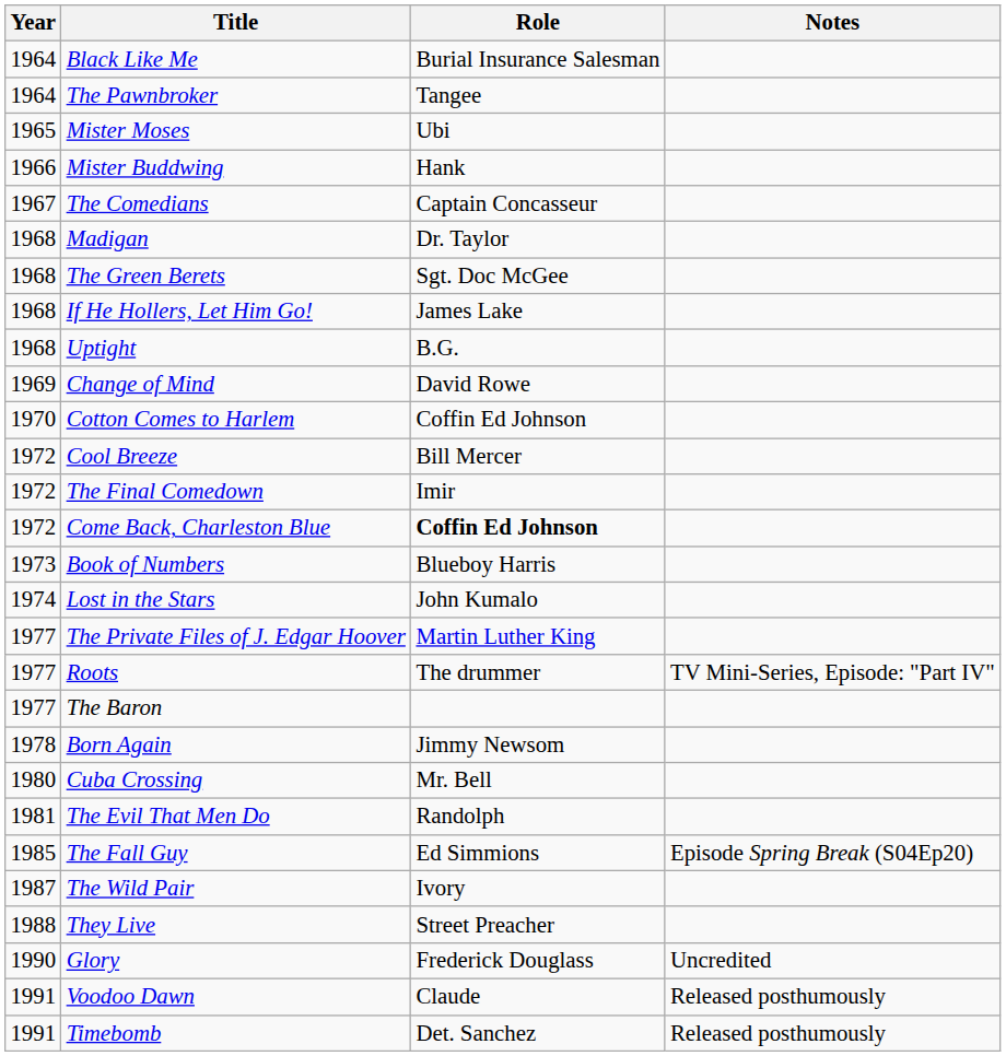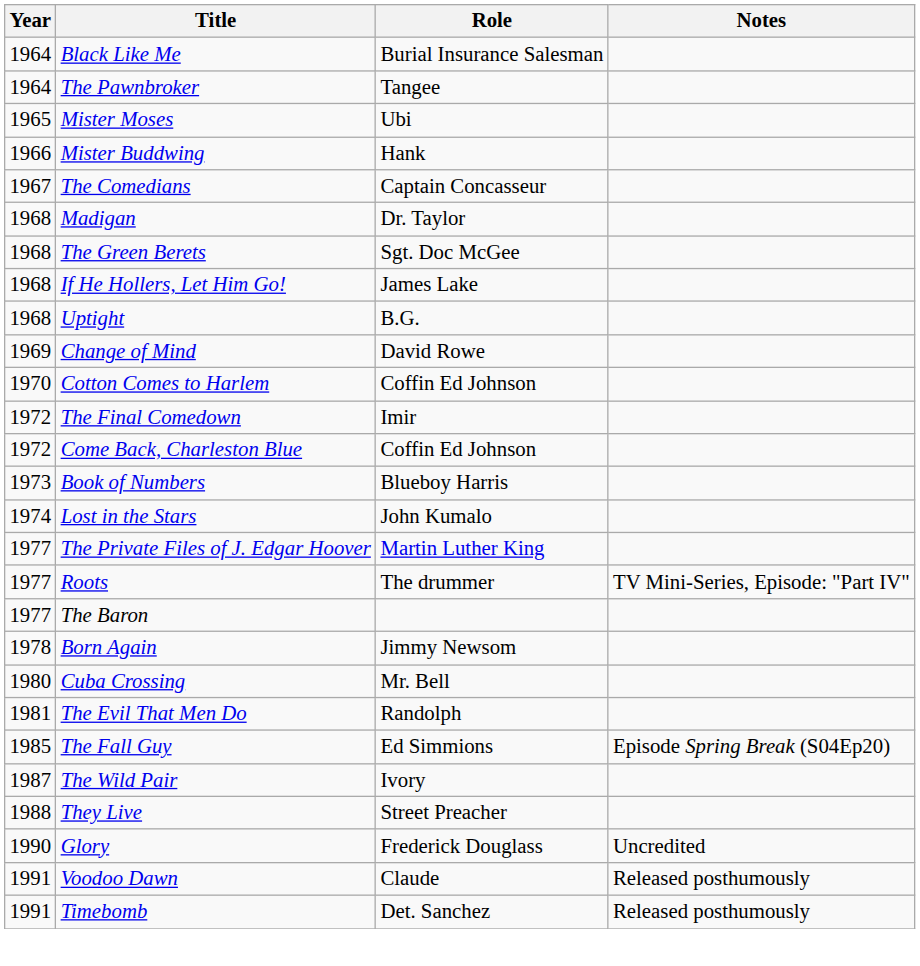- row: 1972 | Cool Breeze | Bill Mercer
Come Back, Charleston Blue | Role: bold -> normal
